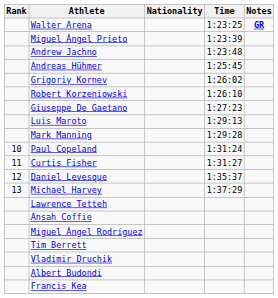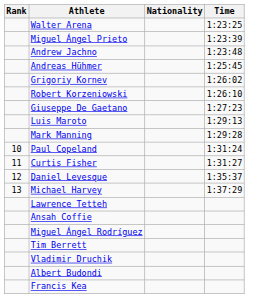- column: Notes | GR
